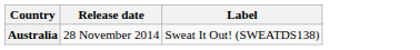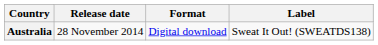+ column: Format | Digital download
